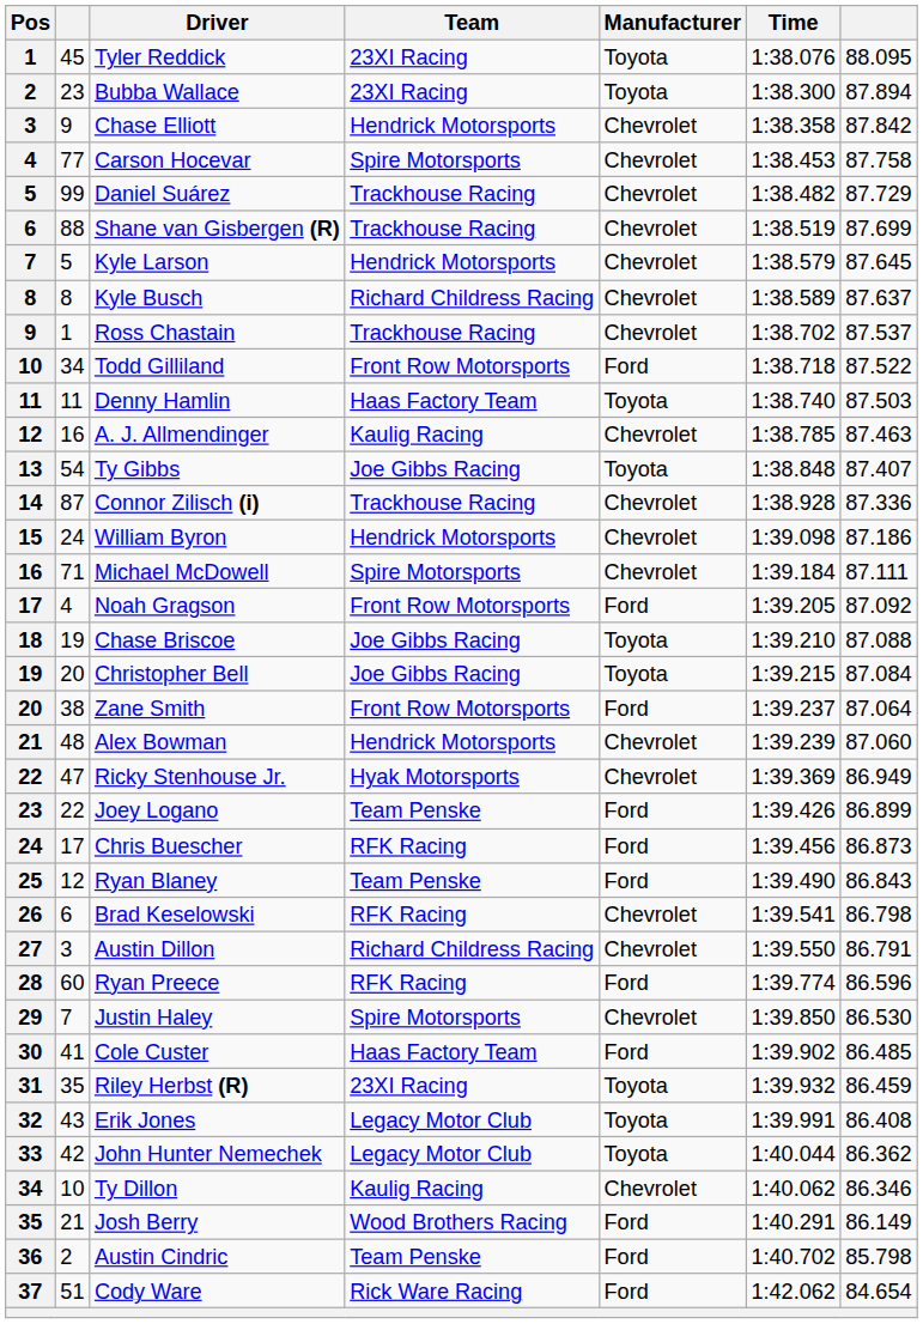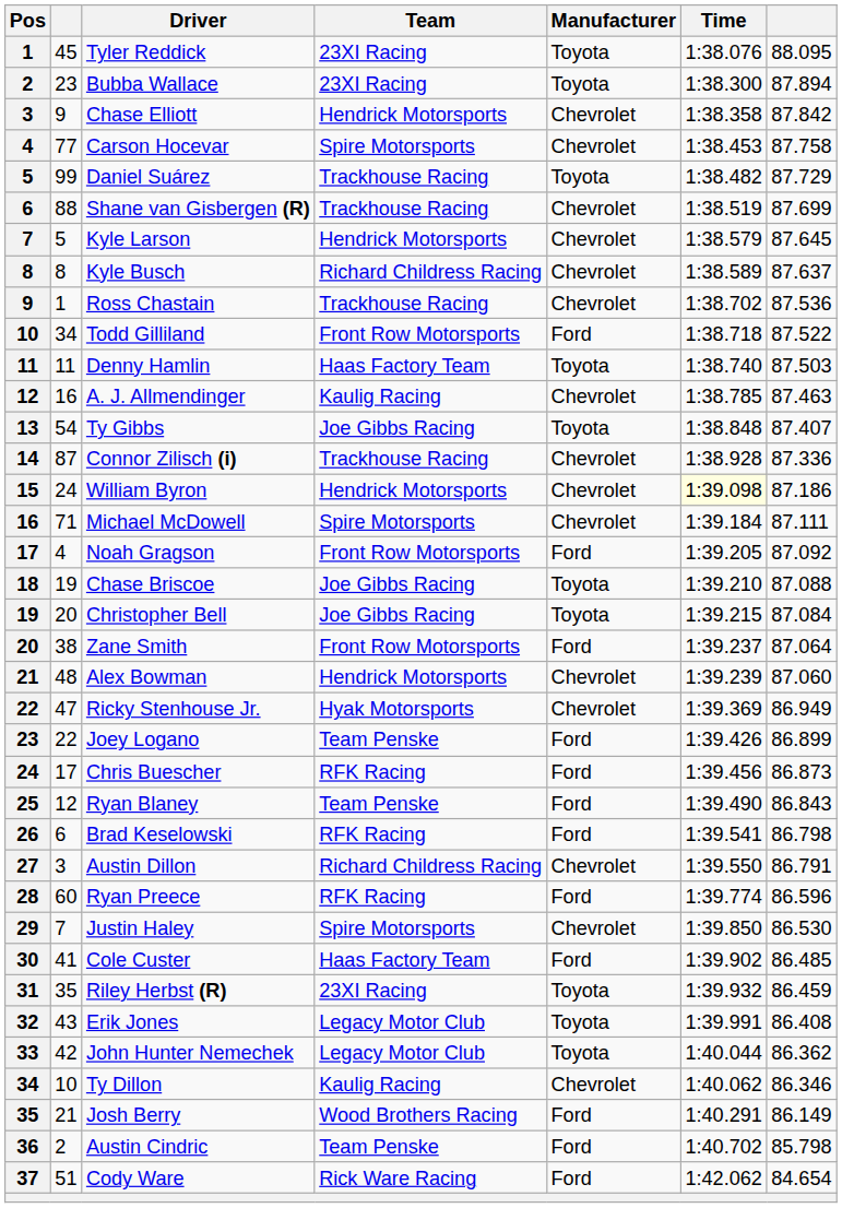Daniel Suárez | Manufacturer: Chevrolet -> Toyota
Ross Chastain | column 7: 87.537 -> 87.536
William Byron | Time: no background -> lightyellow background
Brad Keselowski | Manufacturer: Chevrolet -> Ford
